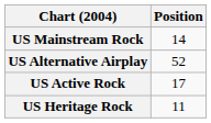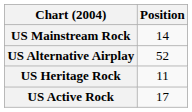rows swapped: US Active Rock <-> US Heritage Rock
